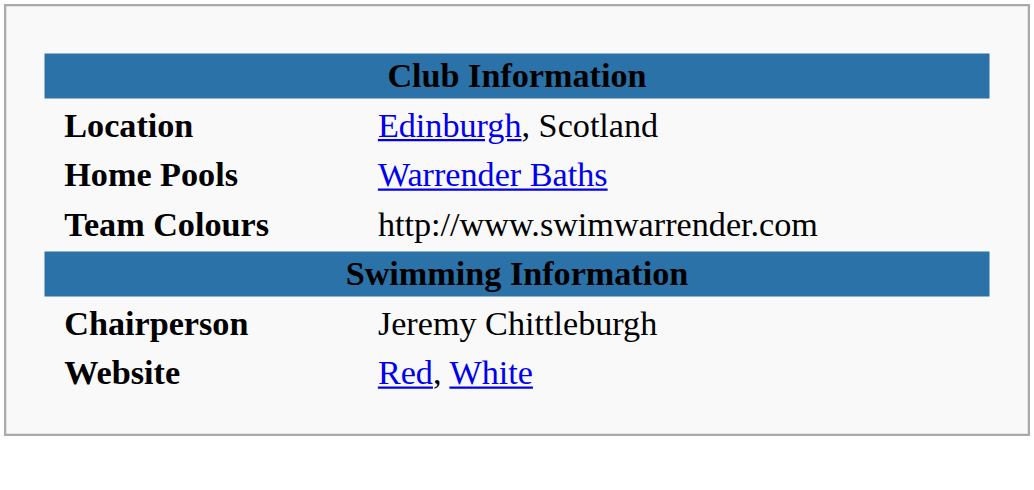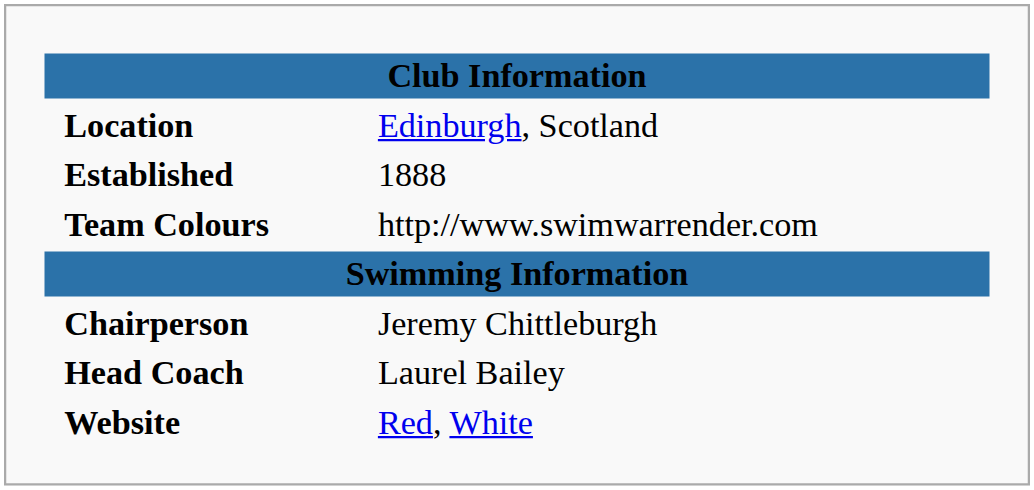+ row: Established | 1888
- row: Home Pools | Warrender Baths
+ row: Head Coach | Laurel Bailey
